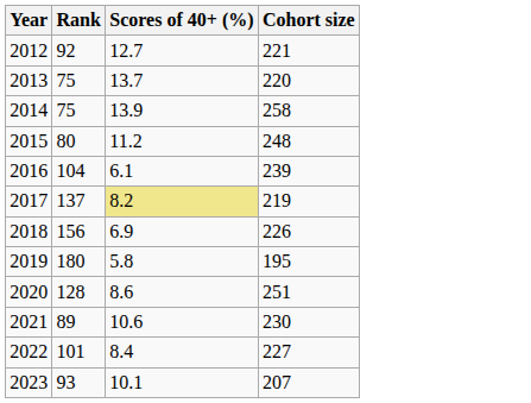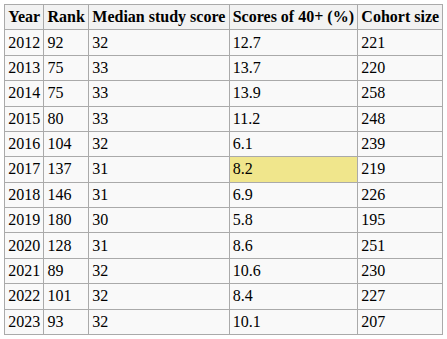+ column: Median study score | 32 | 33 | 33 | 33 | 32 | 31 | 31 | 30 | 31 | 32 | 32 | 32
2018 | Rank: 156 -> 146
